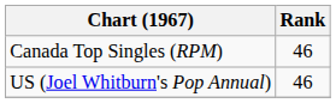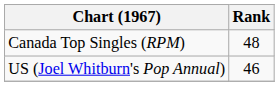Canada Top Singles (RPM) | Rank: 46 -> 48
